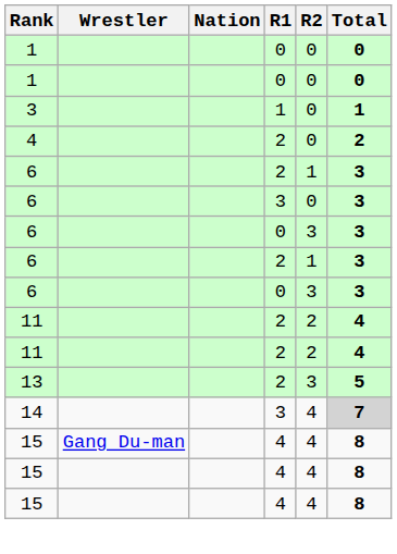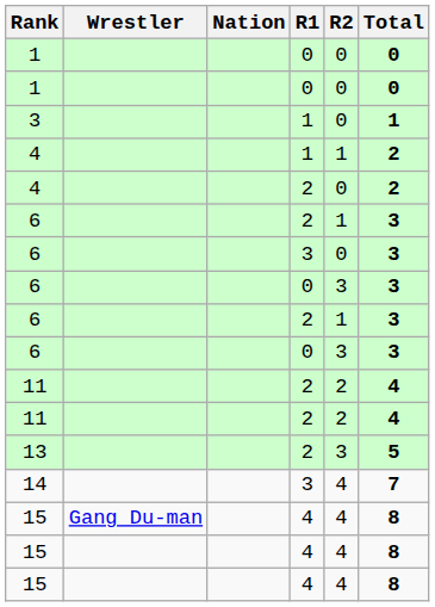+ row: 4 | 1 | 1 | 2
14 | Total: lightgrey background -> no background
